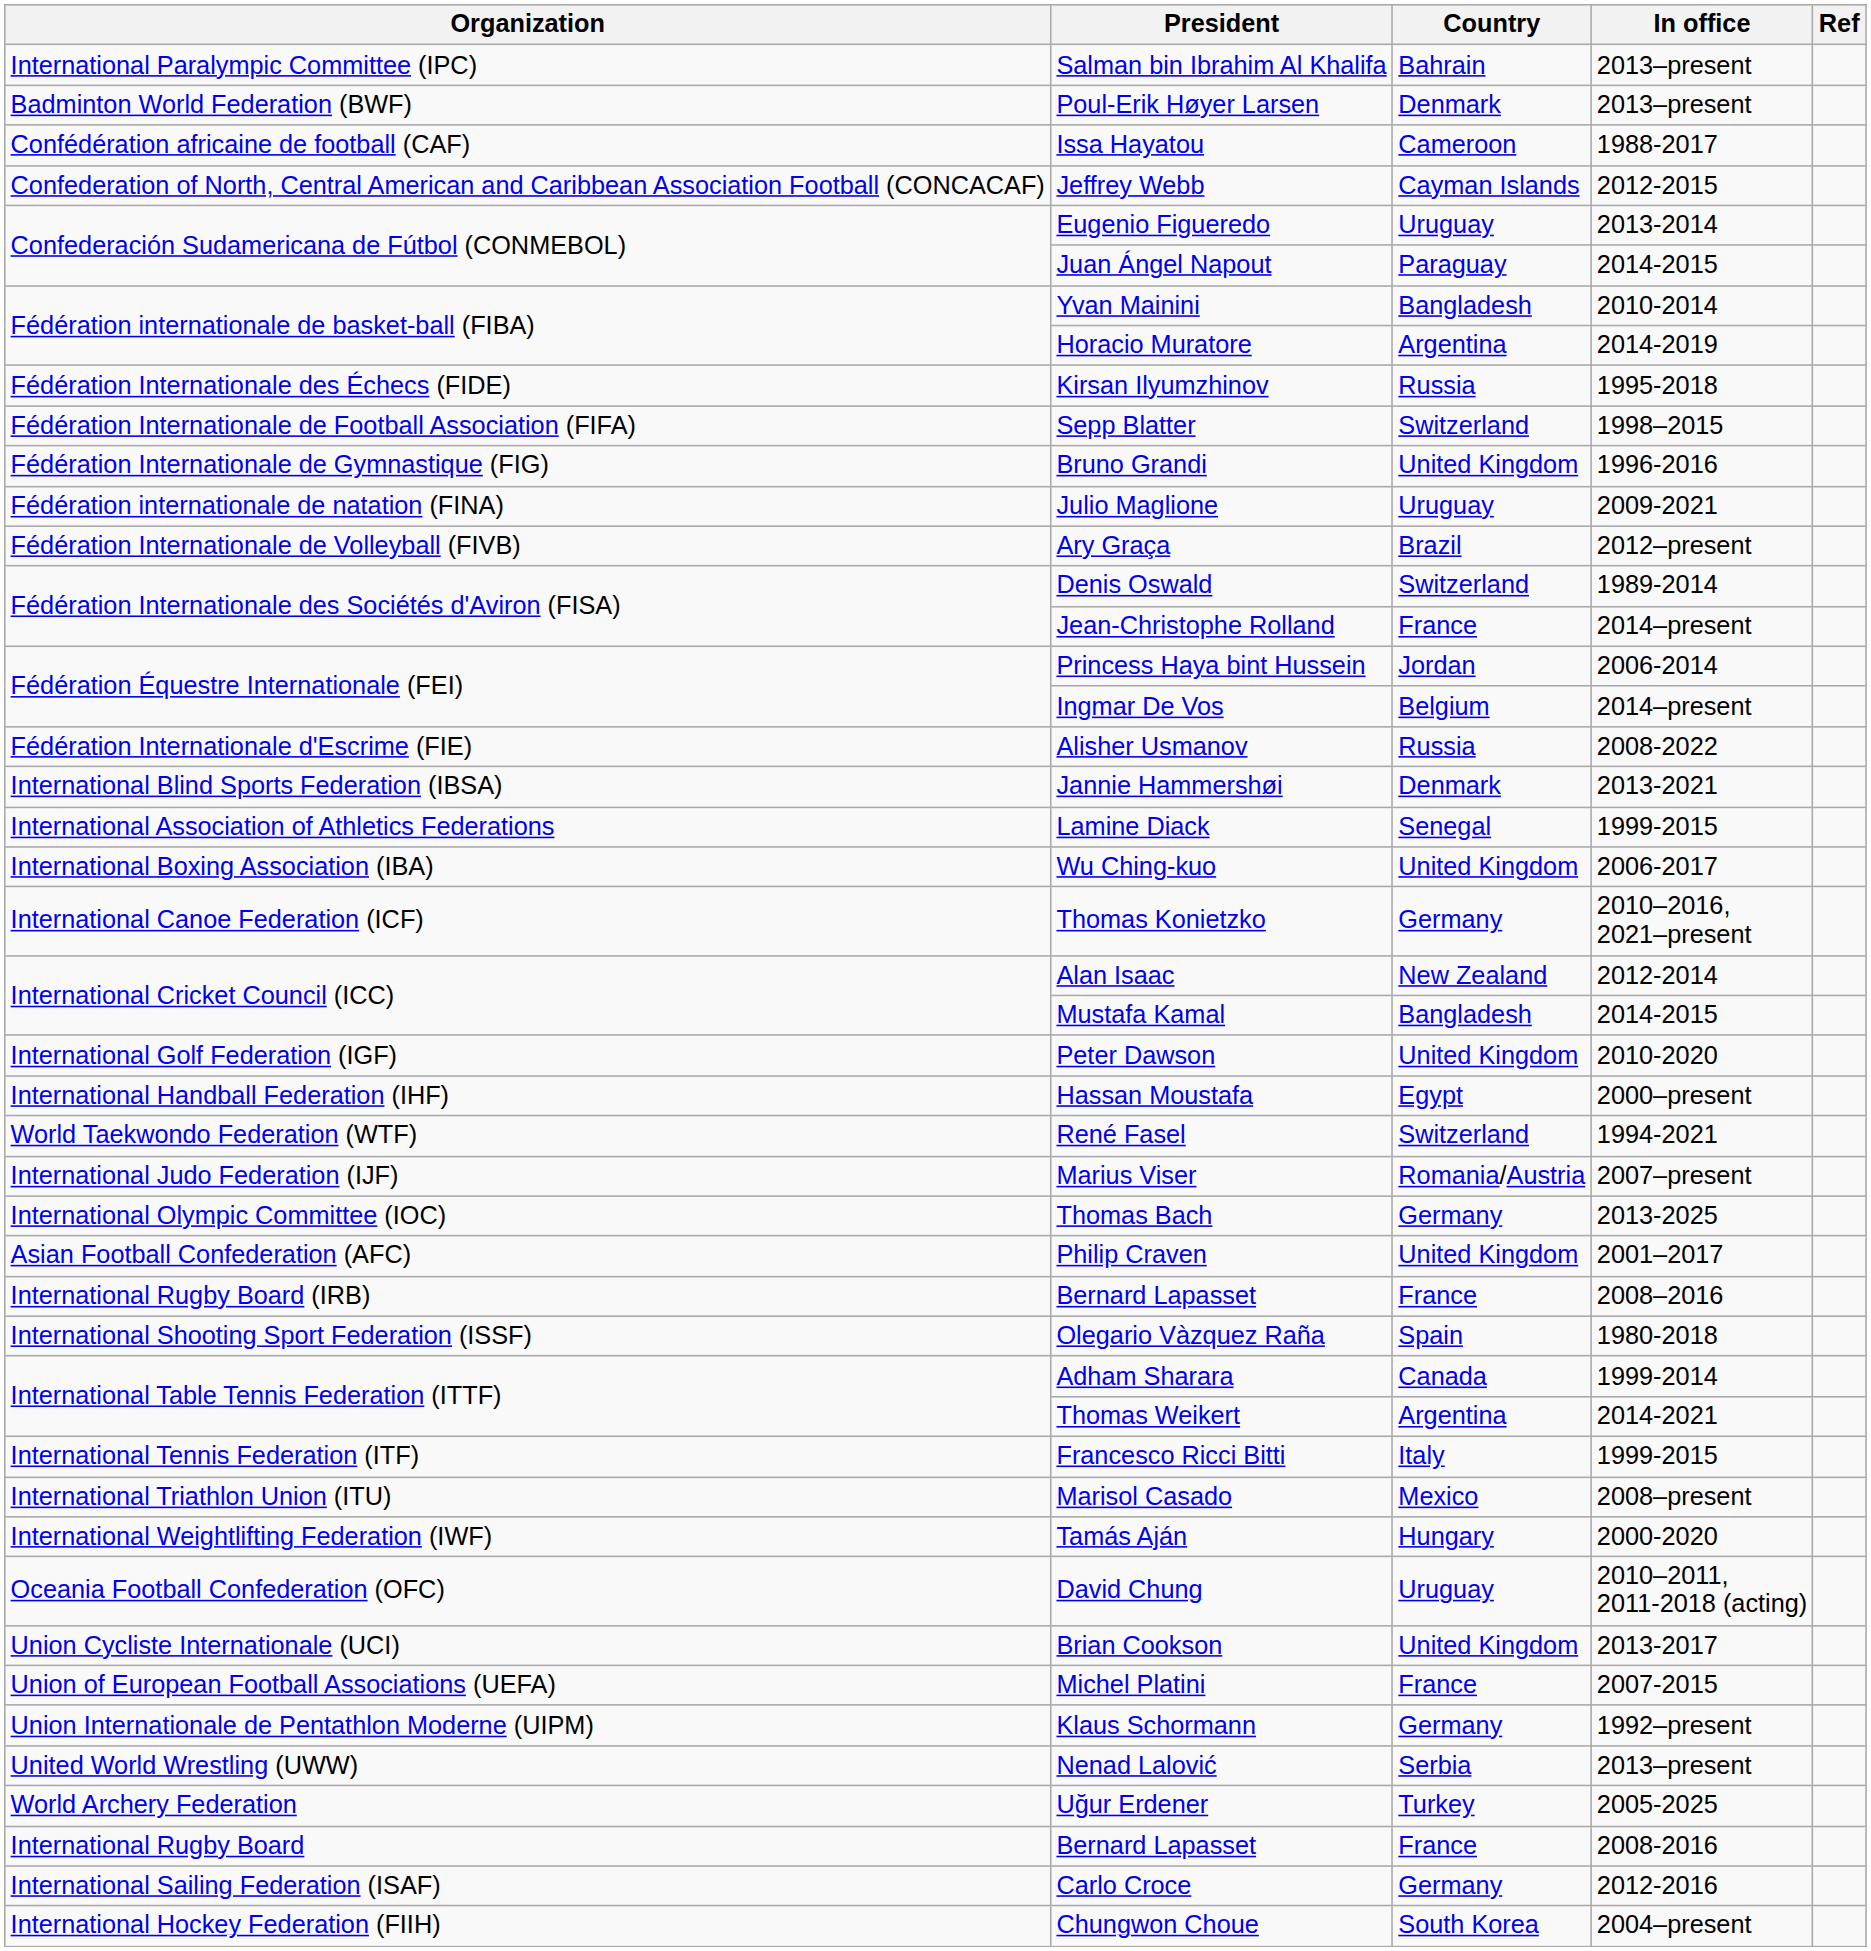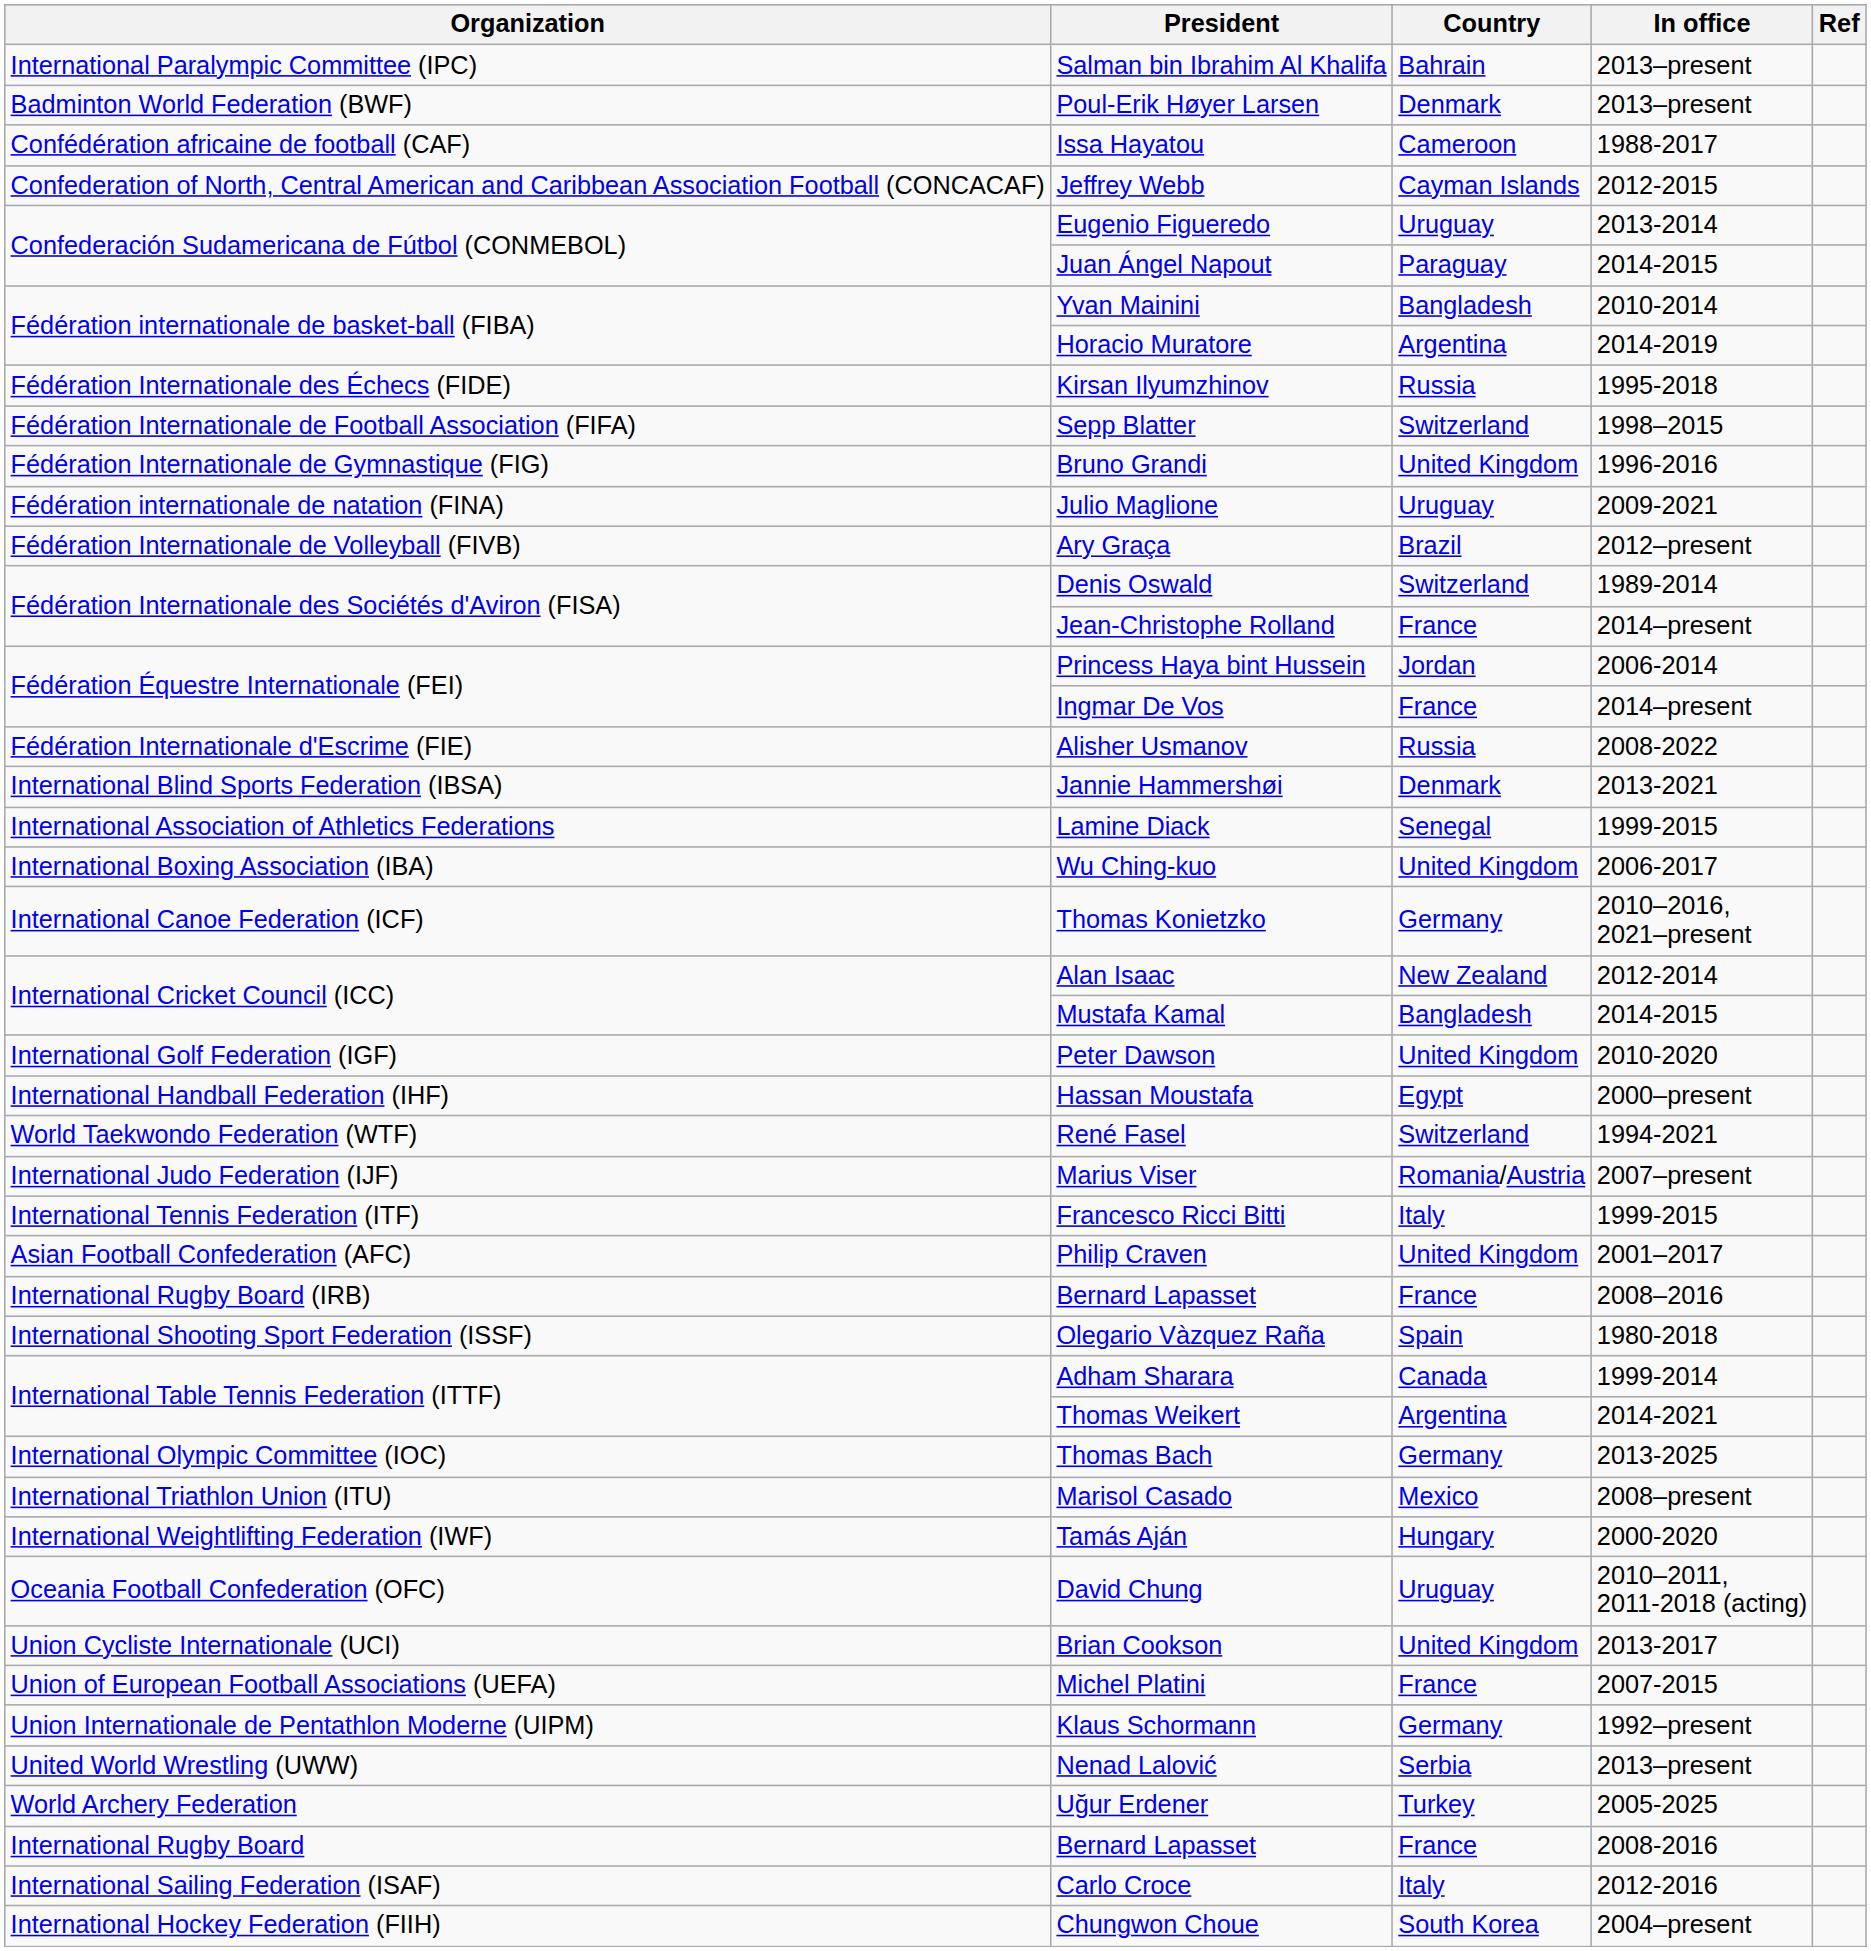Ingmar De Vos | Country: Belgium -> France
rows swapped: Thomas Bach <-> Francesco Ricci Bitti
Carlo Croce | Country: Germany -> Italy
